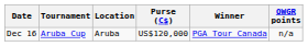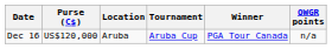columns swapped: Tournament <-> Purse (C$)
